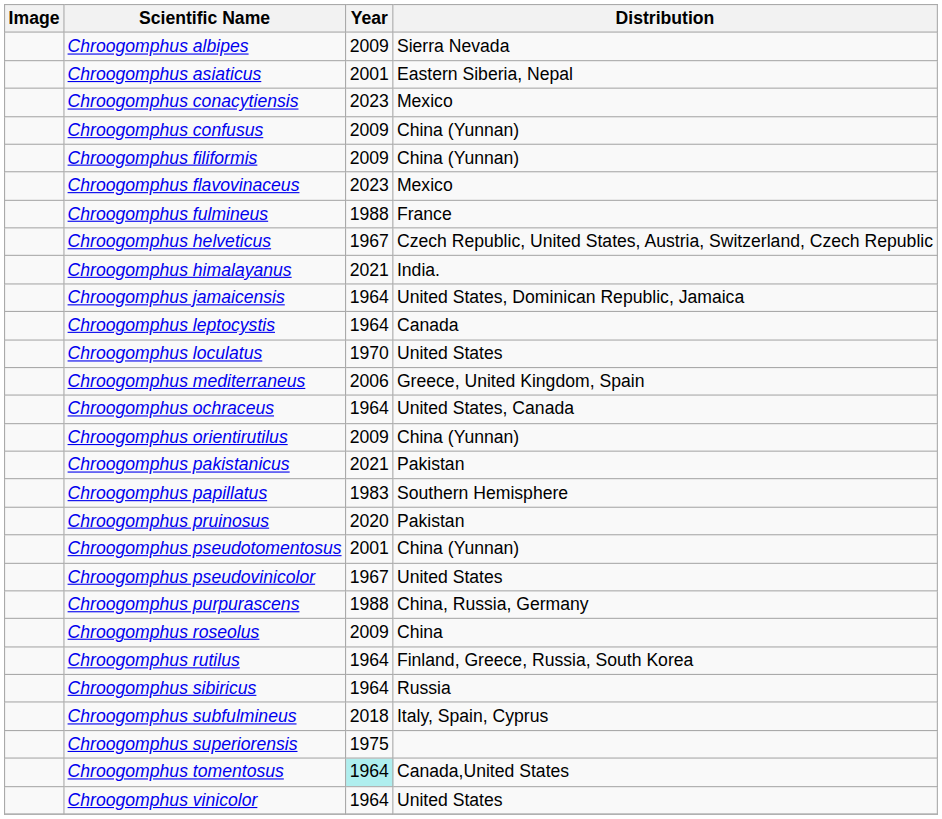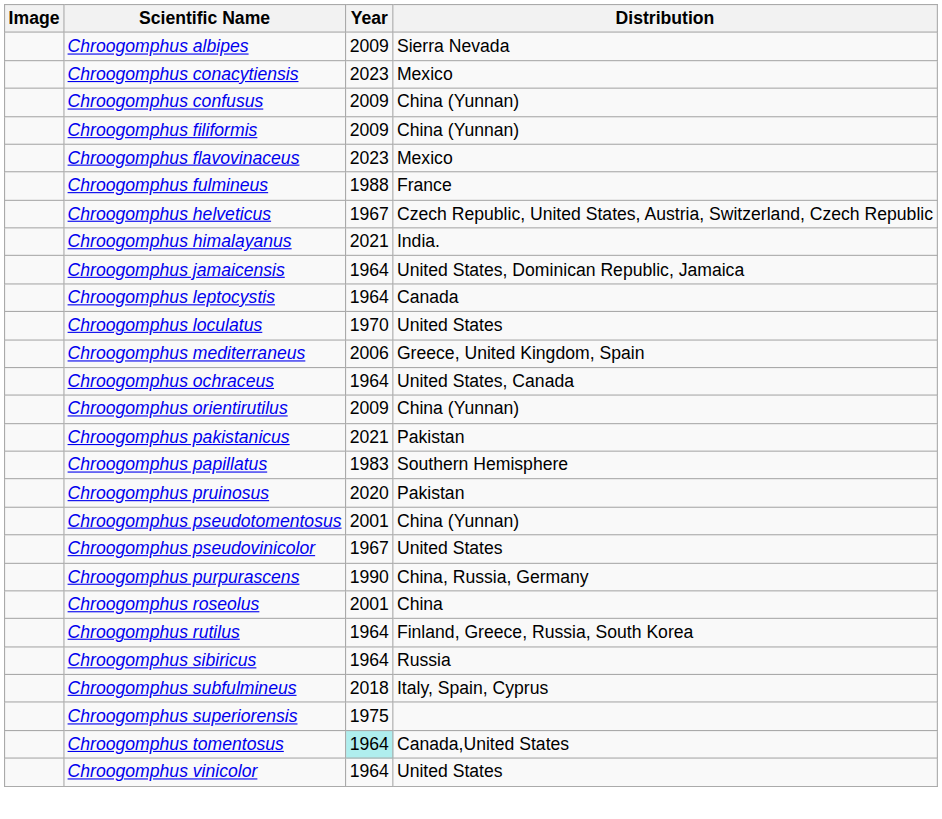- row: Chroogomphus asiaticus | 2001 | Eastern Siberia, Nepal
Chroogomphus purpurascens | Year: 1988 -> 1990
Chroogomphus roseolus | Year: 2009 -> 2001
